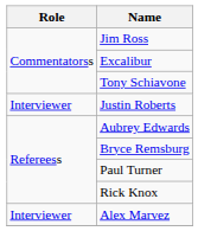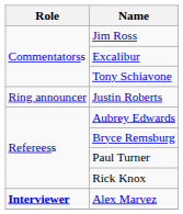Justin Roberts | Role: Interviewer -> Ring announcer
Alex Marvez | Role: normal -> bold
